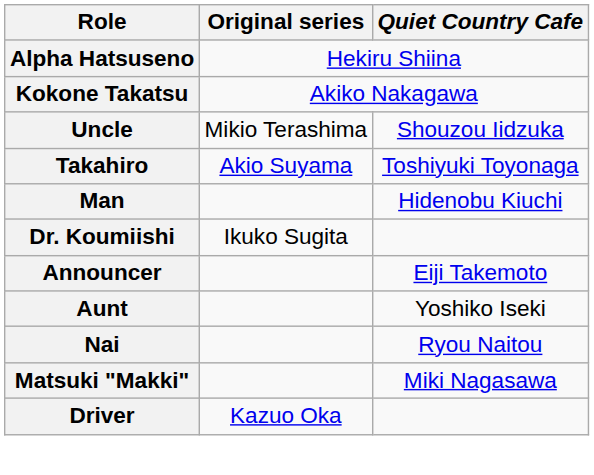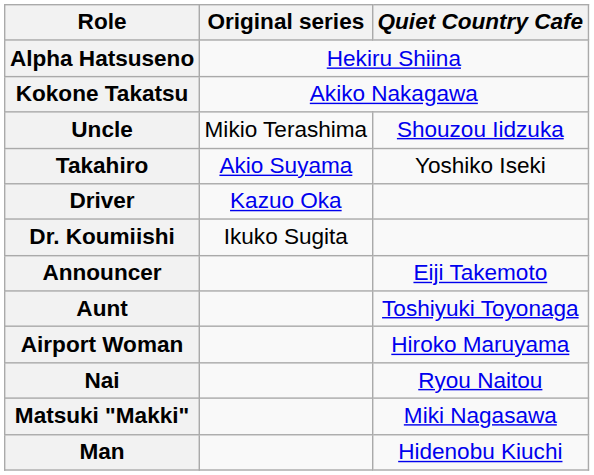Takahiro | Quiet Country Cafe: Toshiyuki Toyonaga -> Yoshiko Iseki
rows swapped: Driver <-> Man
Aunt | Quiet Country Cafe: Yoshiko Iseki -> Toshiyuki Toyonaga
+ row: Airport Woman | Hiroko Maruyama
